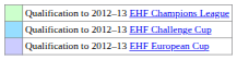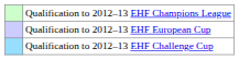rows swapped: Qualification to 2012–13 EHF European Cup <-> Qualification to 2012–13 EHF Challenge Cup
